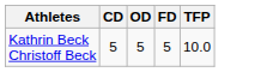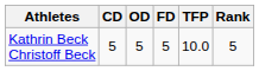+ column: Rank | 5
